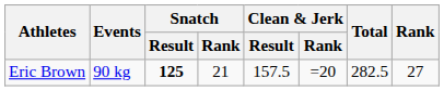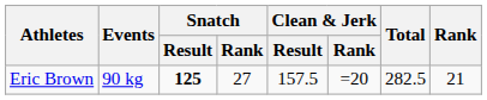Eric Brown | Snatch / Rank: 21 -> 27
Eric Brown | Rank: 27 -> 21
